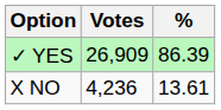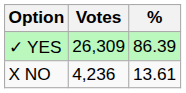✓ YES | Votes: 26,909 -> 26,309
